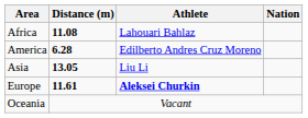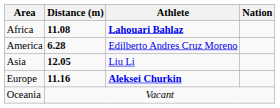Africa | Athlete: normal -> bold
Asia | Distance (m): 13.05 -> 12.05
Europe | Distance (m): 11.61 -> 11.16
